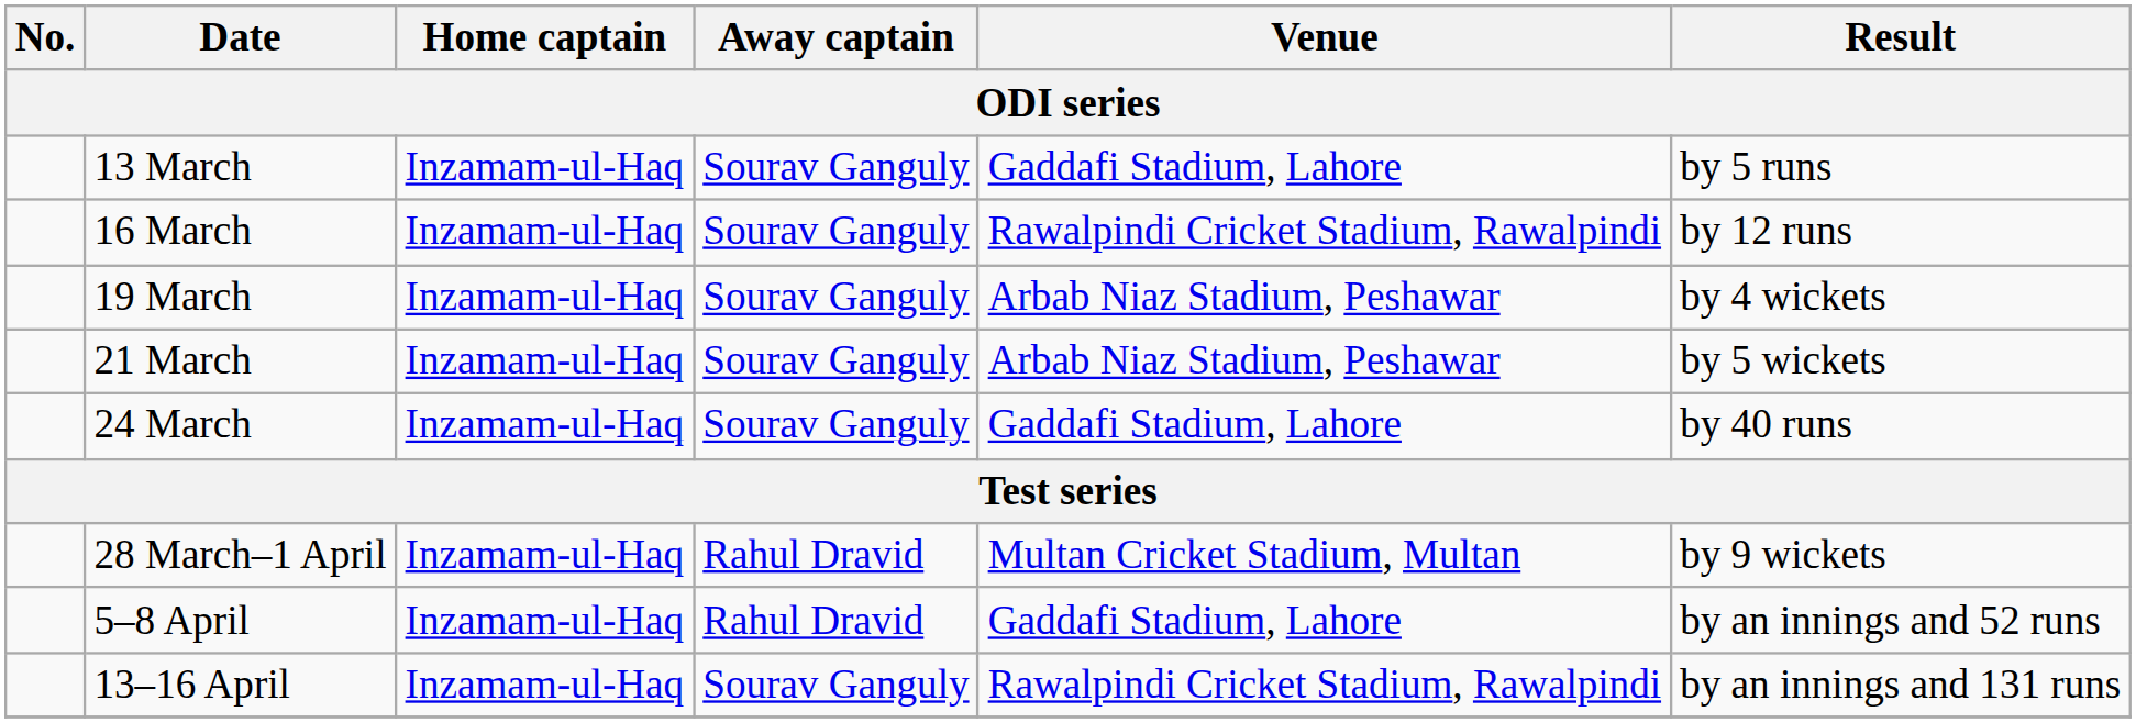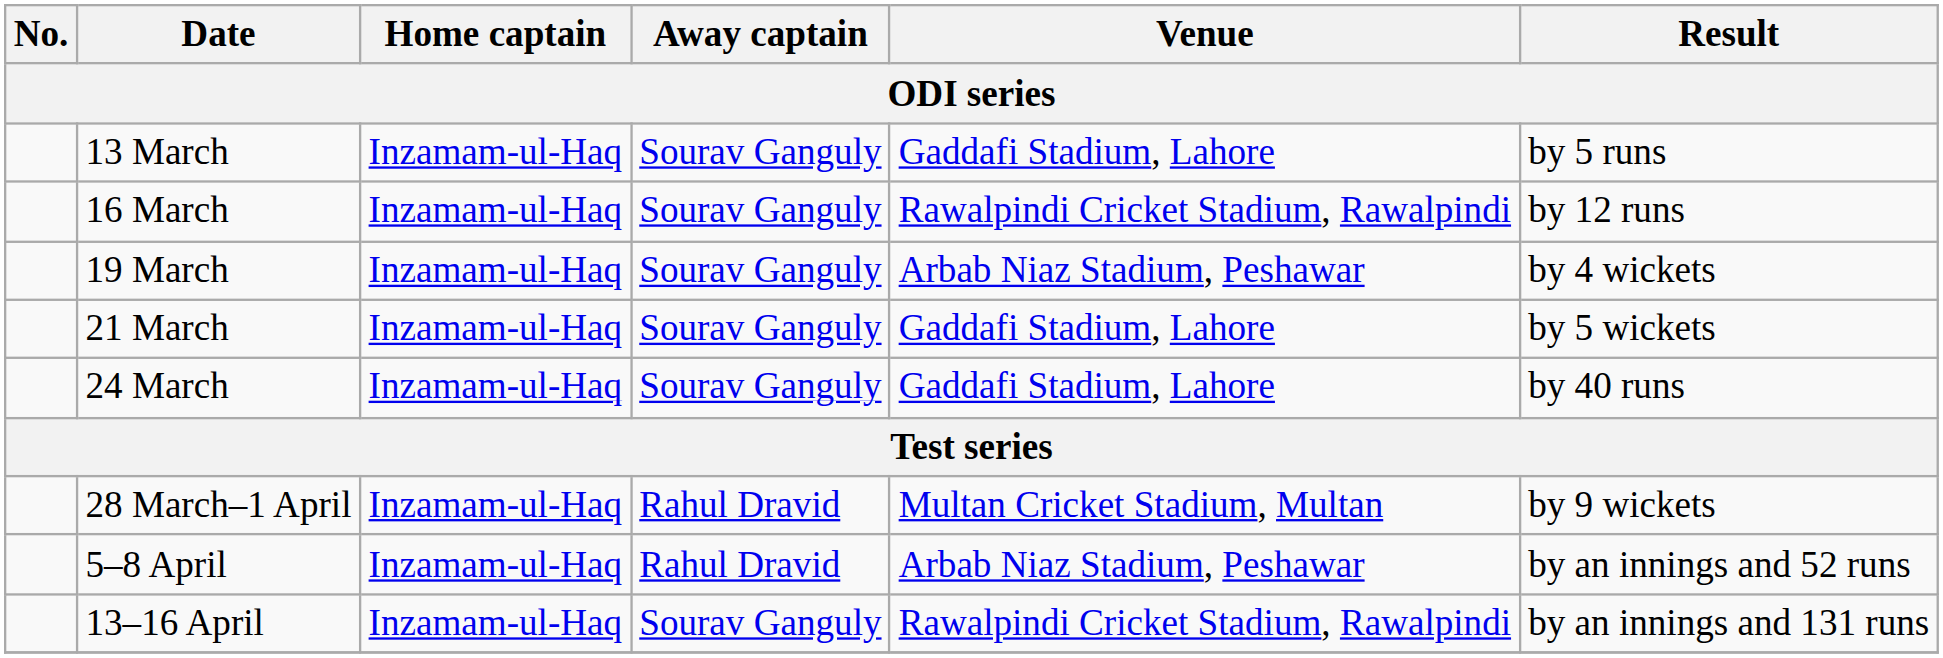21 March | Venue: Arbab Niaz Stadium, Peshawar -> Gaddafi Stadium, Lahore
5–8 April | Venue: Gaddafi Stadium, Lahore -> Arbab Niaz Stadium, Peshawar
